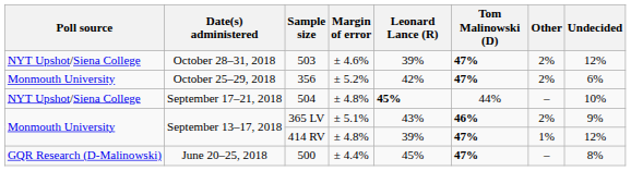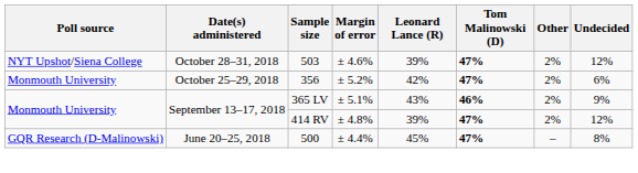- row: NYT Upshot/Siena College | September 17–21, 2018 | 504 | ± 4.8% | 45% | 44% | – | 10%
414 RV | Other: 1% -> 2%
